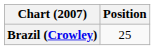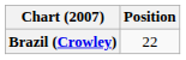Brazil (Crowley) | Position: 25 -> 22
